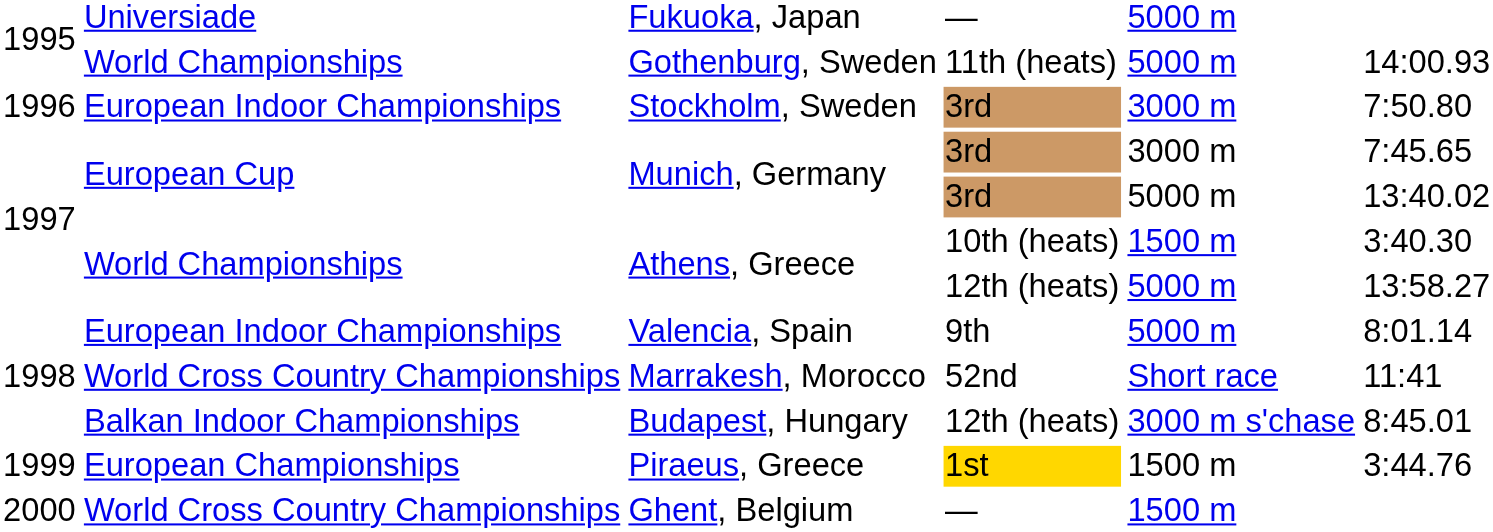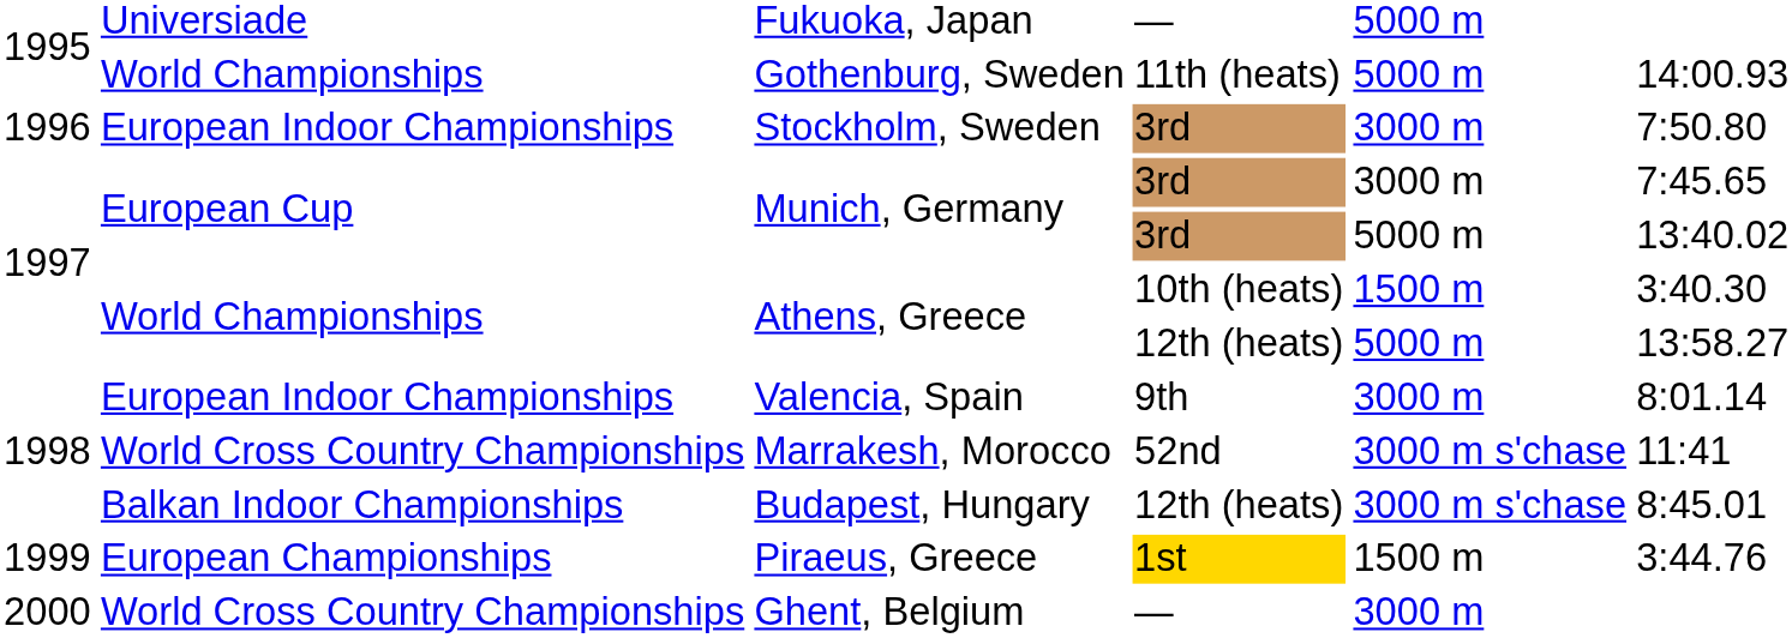Valencia, Spain | column 5: 5000 m -> 3000 m
Marrakesh, Morocco | column 5: Short race -> 3000 m s'chase
Ghent, Belgium | column 5: 1500 m -> 3000 m
